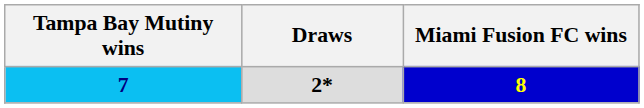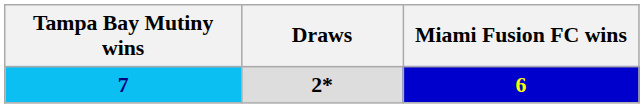7 | Miami Fusion FC wins: 8 -> 6
